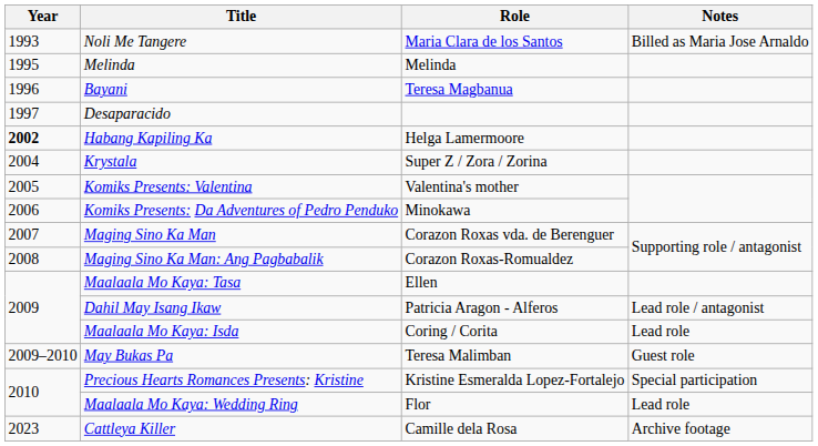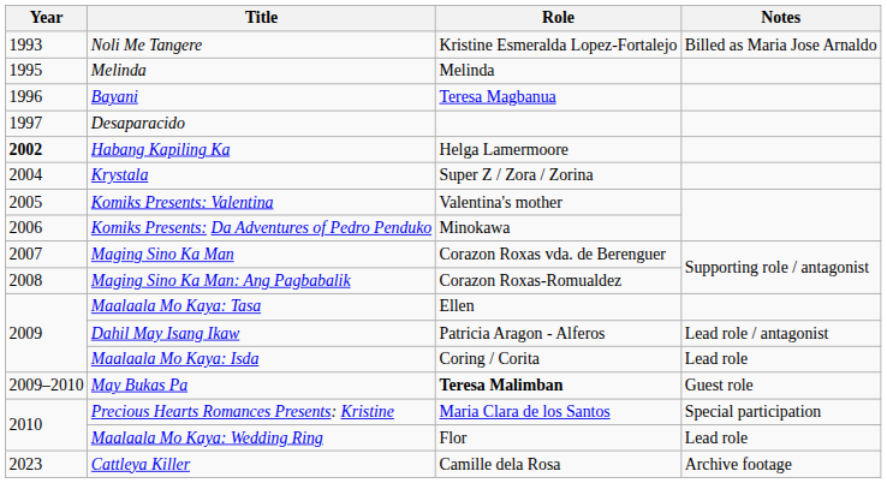Noli Me Tangere | Role: Maria Clara de los Santos -> Kristine Esmeralda Lopez-Fortalejo
May Bukas Pa | Role: normal -> bold
Precious Hearts Romances Presents: Kristine | Role: Kristine Esmeralda Lopez-Fortalejo -> Maria Clara de los Santos
